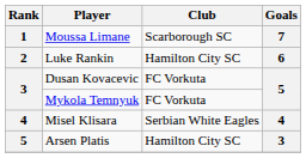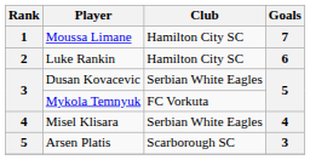Moussa Limane | Club: Scarborough SC -> Hamilton City SC
Dusan Kovacevic | Club: FC Vorkuta -> Serbian White Eagles
Arsen Platis | Club: Hamilton City SC -> Scarborough SC
